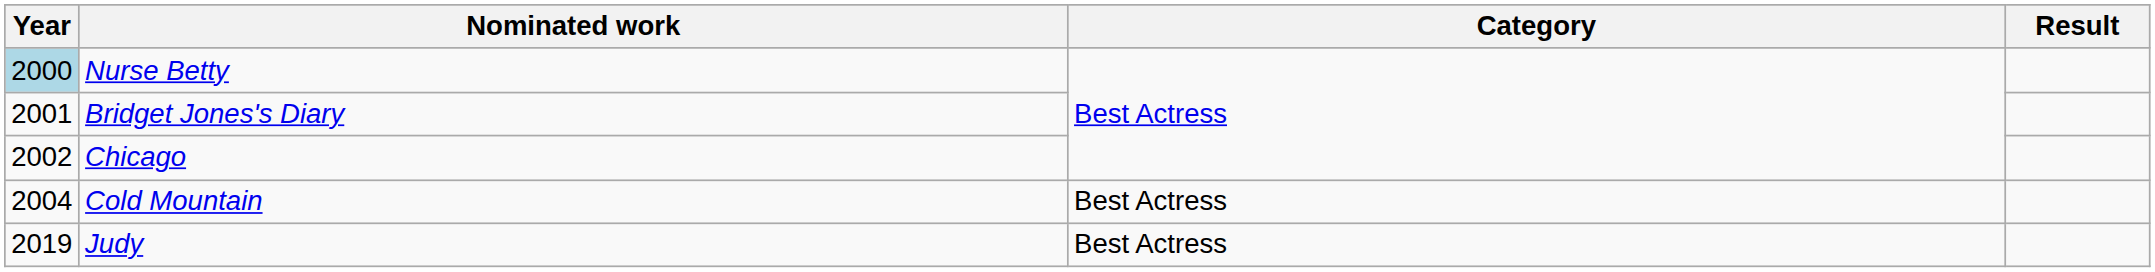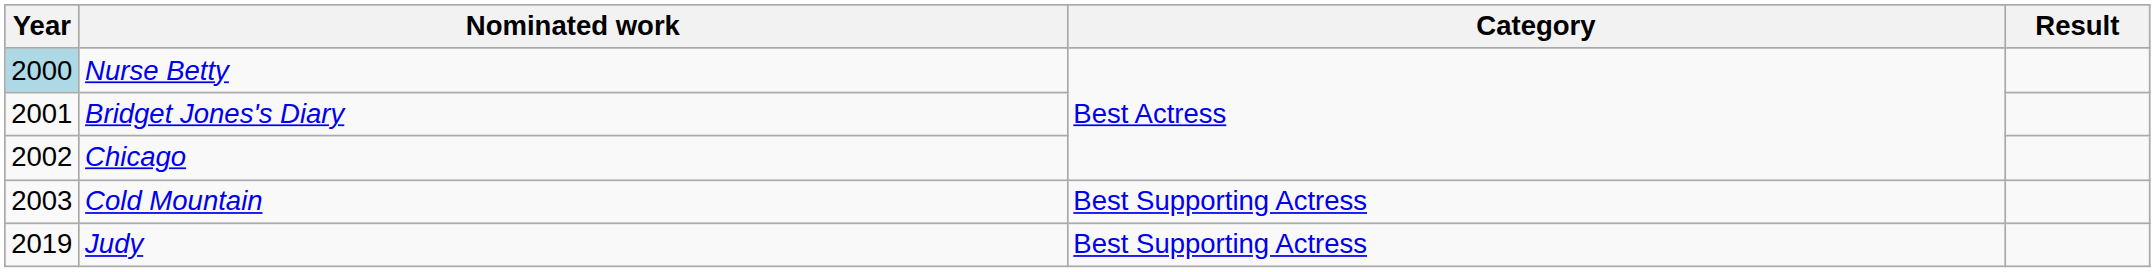Cold Mountain | Year: 2004 -> 2003
Cold Mountain | Category: Best Actress -> Best Supporting Actress
Judy | Category: Best Actress -> Best Supporting Actress
